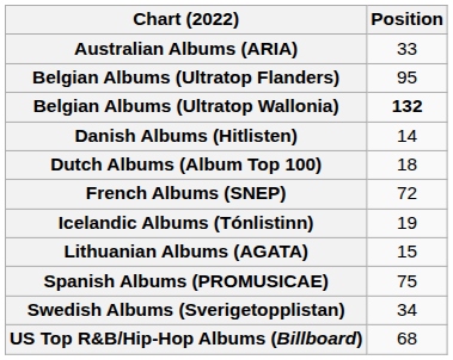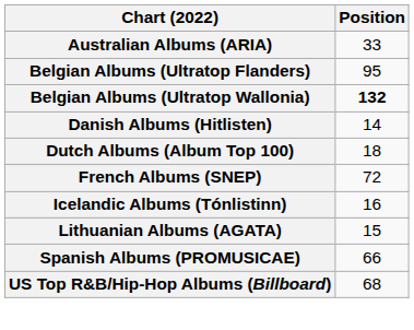Icelandic Albums (Tónlistinn) | Position: 19 -> 16
Spanish Albums (PROMUSICAE) | Position: 75 -> 66
- row: Swedish Albums (Sverigetopplistan) | 34
